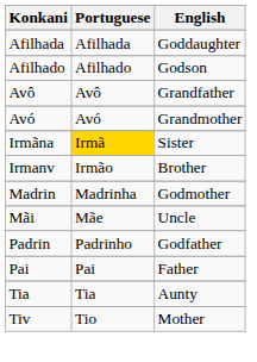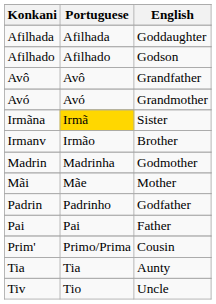Mãi | English: Uncle -> Mother
+ row: Prim' | Primo/Prima | Cousin
Tiv | English: Mother -> Uncle
